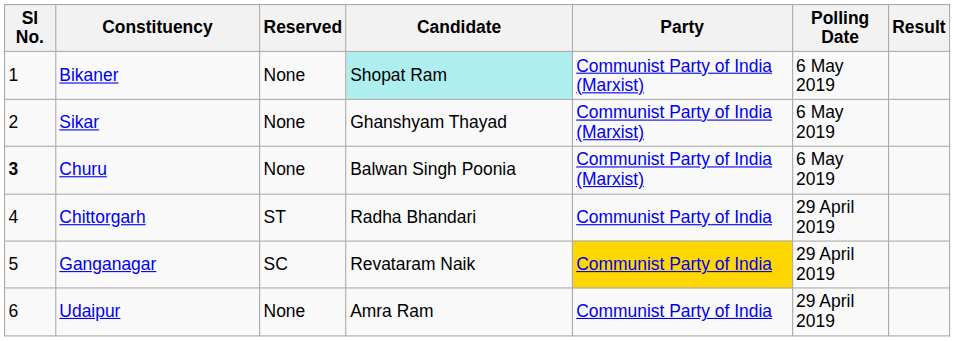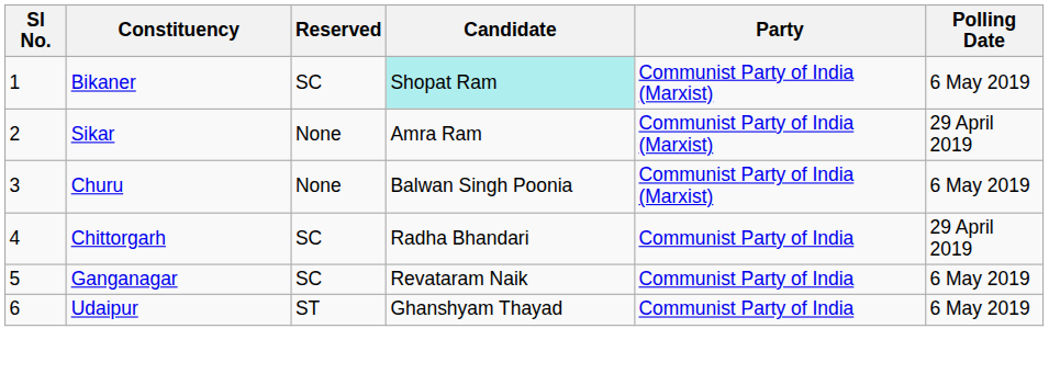- column: Result
Bikaner | Reserved: None -> SC
Sikar | Candidate: Ghanshyam Thayad -> Amra Ram
Sikar | Polling Date: 6 May 2019 -> 29 April 2019
Churu | Sl No.: bold -> normal
Chittorgarh | Reserved: ST -> SC
Ganganagar | Party: gold background -> no background
Ganganagar | Polling Date: 29 April 2019 -> 6 May 2019
Udaipur | Reserved: None -> ST
Udaipur | Candidate: Amra Ram -> Ghanshyam Thayad
Udaipur | Polling Date: 29 April 2019 -> 6 May 2019
